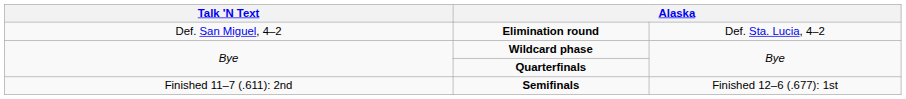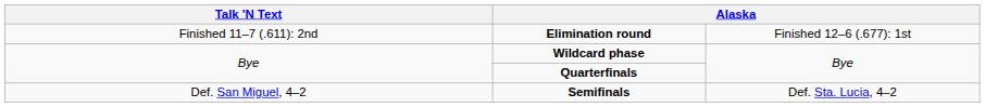Elimination round | column 1: Def. San Miguel, 4–2 -> Finished 11–7 (.611): 2nd
Elimination round | column 4: Def. Sta. Lucia, 4–2 -> Finished 12–6 (.677): 1st
Semifinals | column 1: Finished 11–7 (.611): 2nd -> Def. San Miguel, 4–2
Semifinals | column 4: Finished 12–6 (.677): 1st -> Def. Sta. Lucia, 4–2
